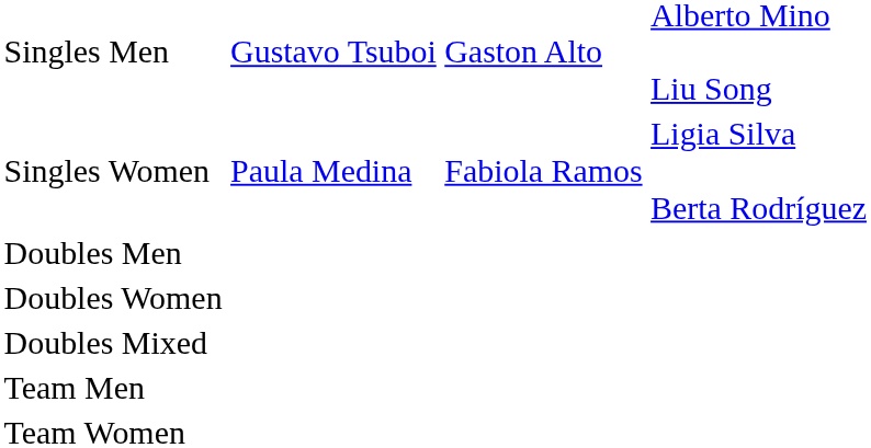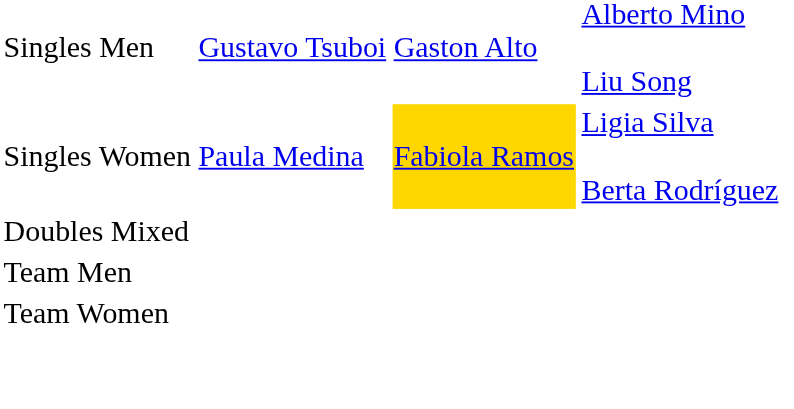Singles Women | column 3: no background -> gold background
- row: Doubles Men
- row: Doubles Women
